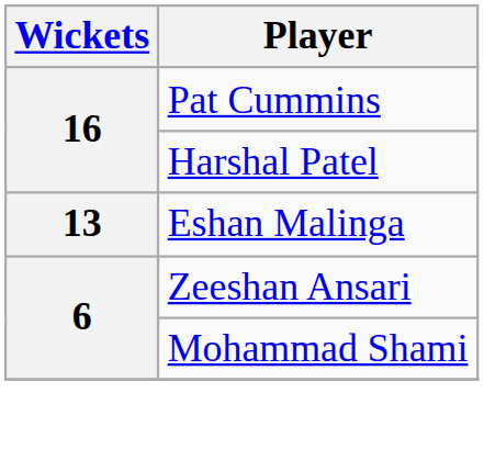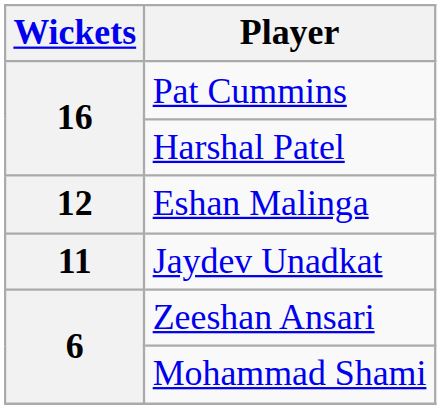Eshan Malinga | Wickets: 13 -> 12
+ row: 11 | Jaydev Unadkat
